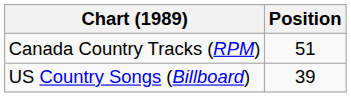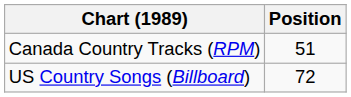US Country Songs (Billboard) | Position: 39 -> 72
